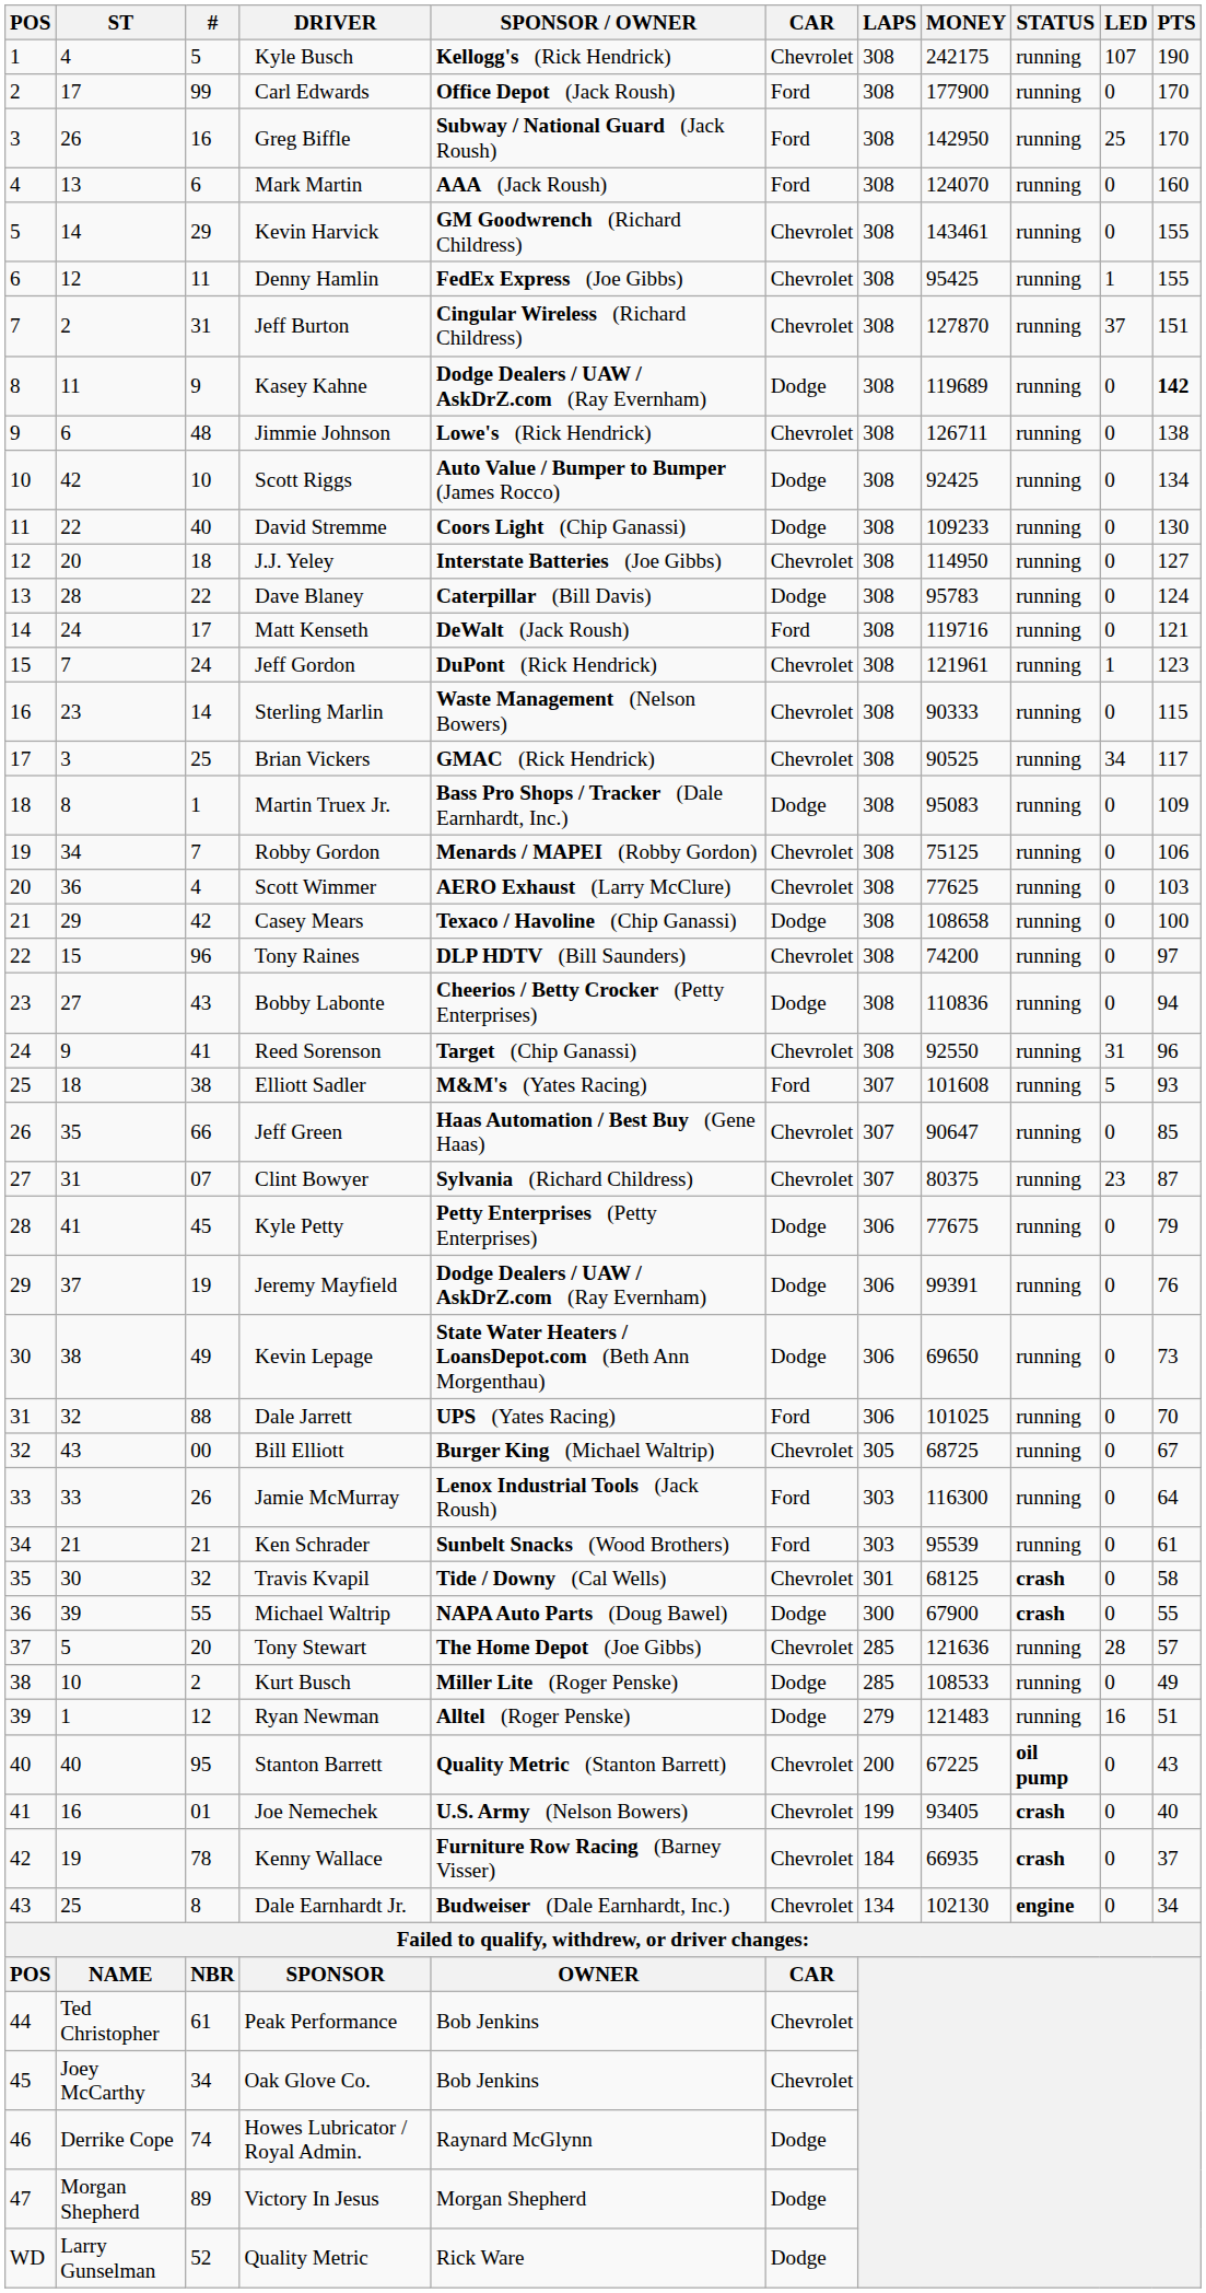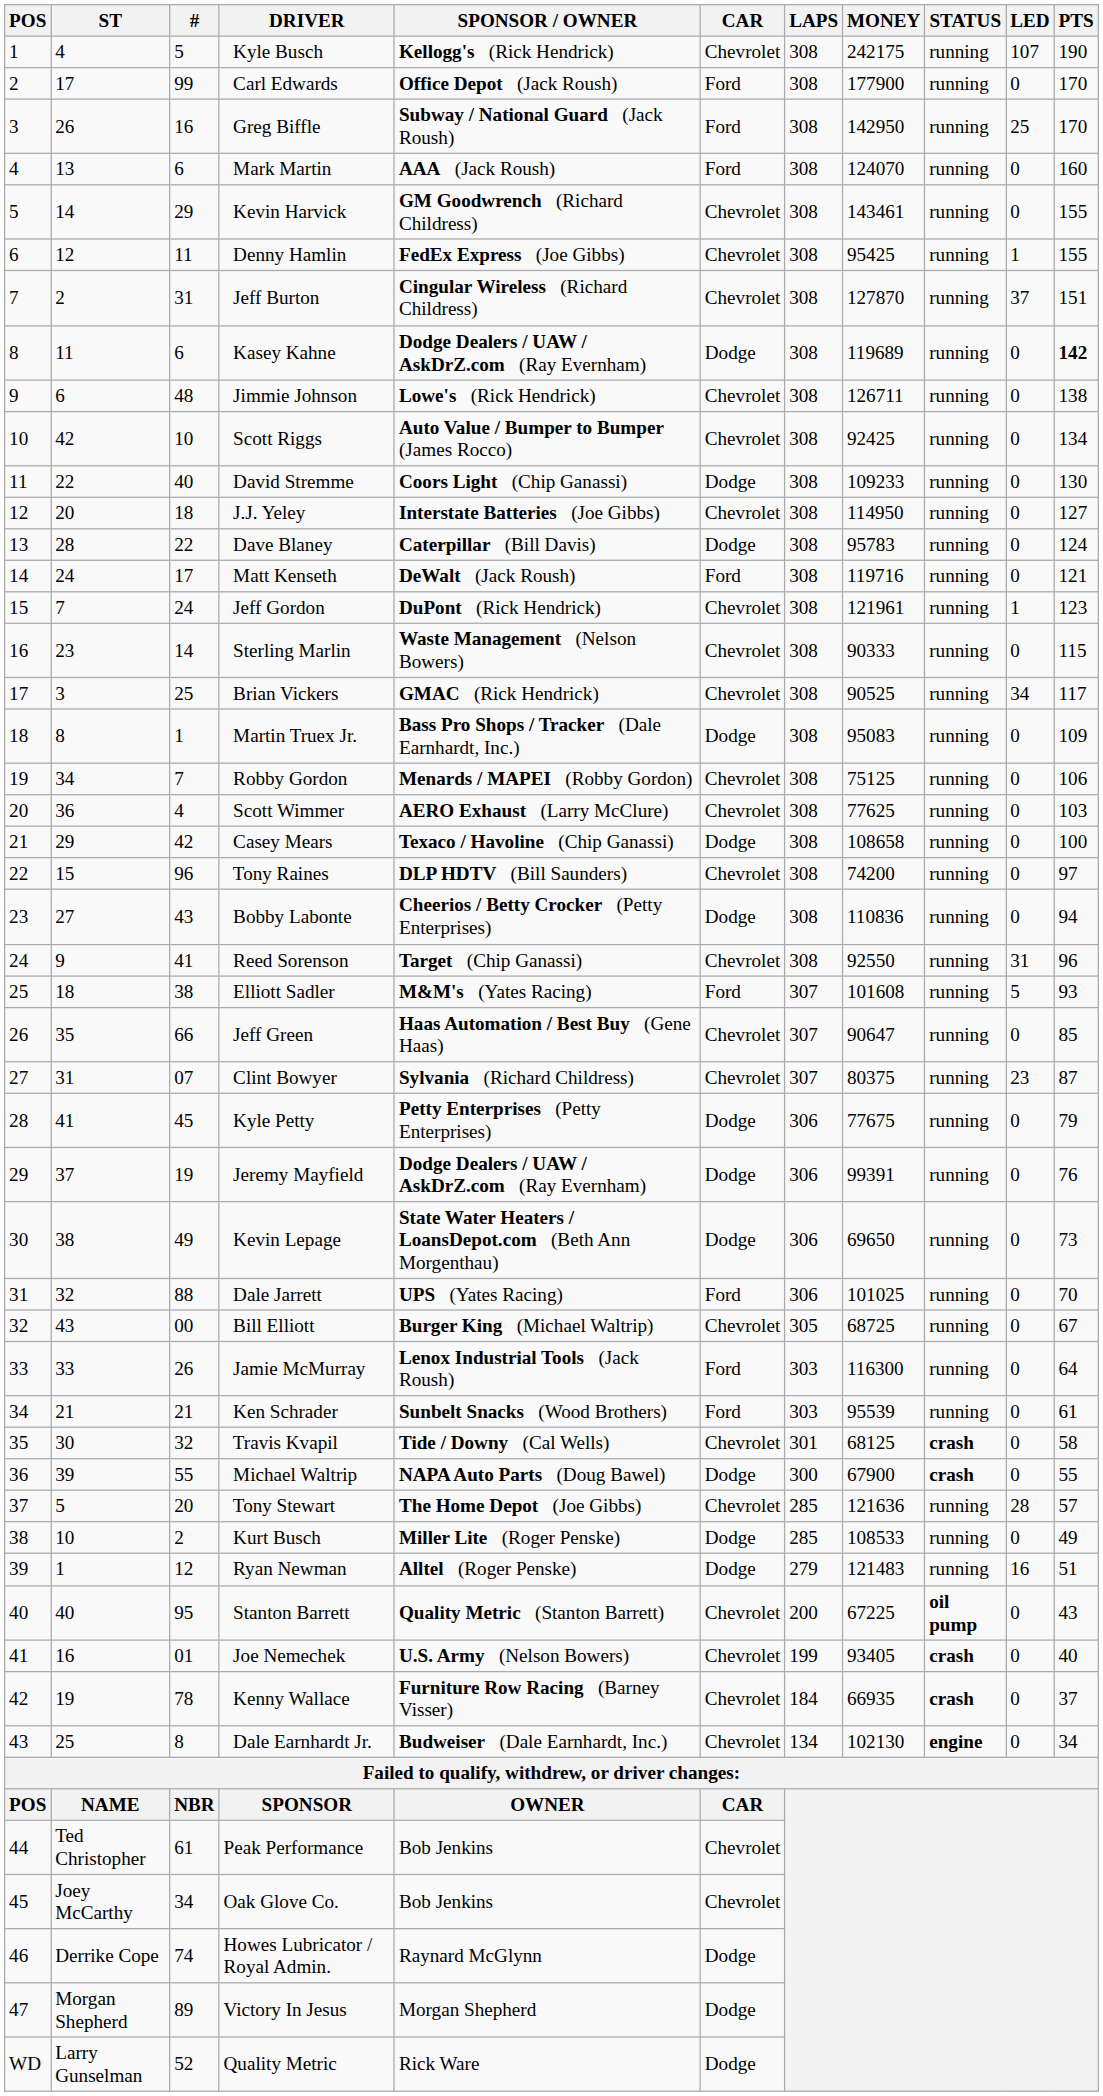Kasey Kahne | #: 9 -> 6
Scott Riggs | CAR: Dodge -> Chevrolet
